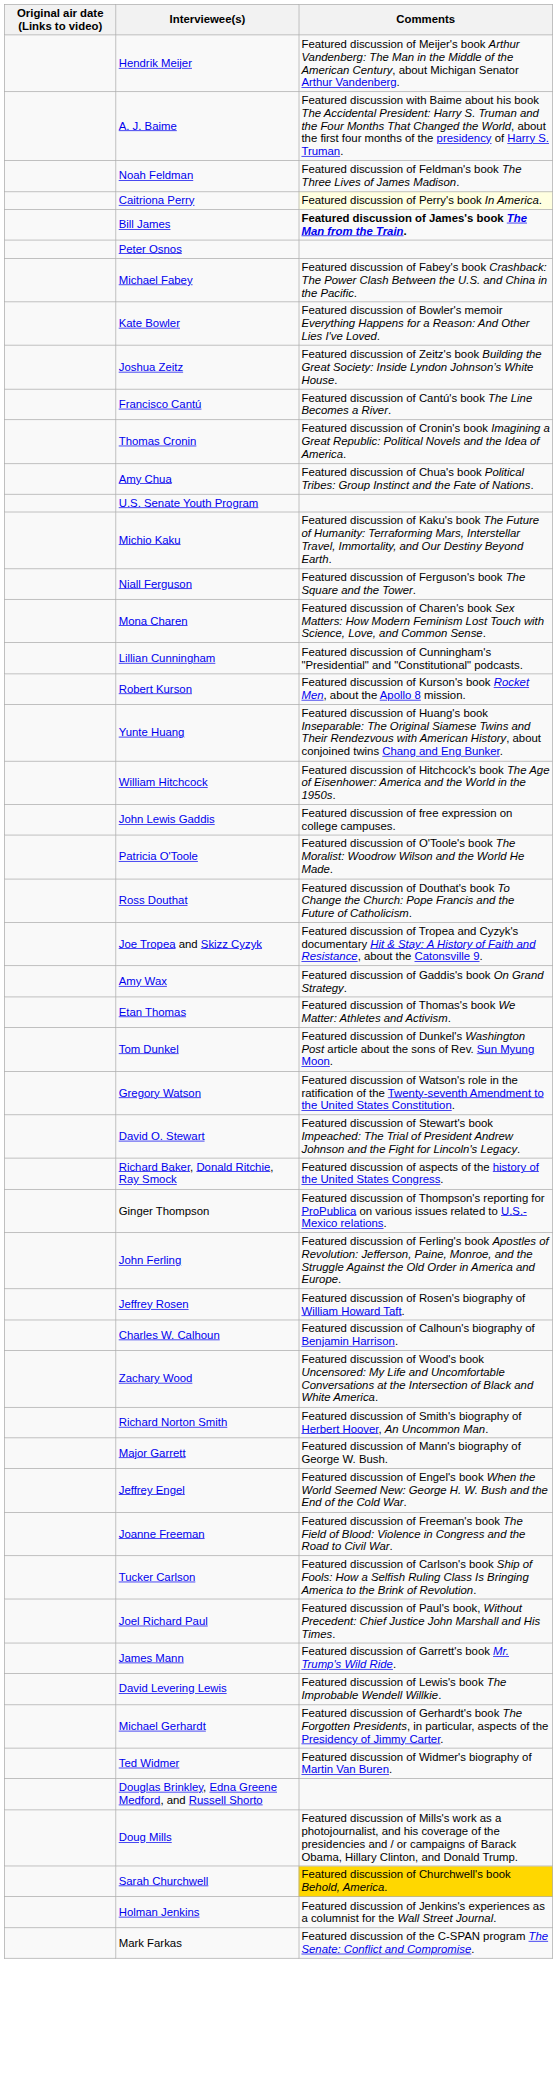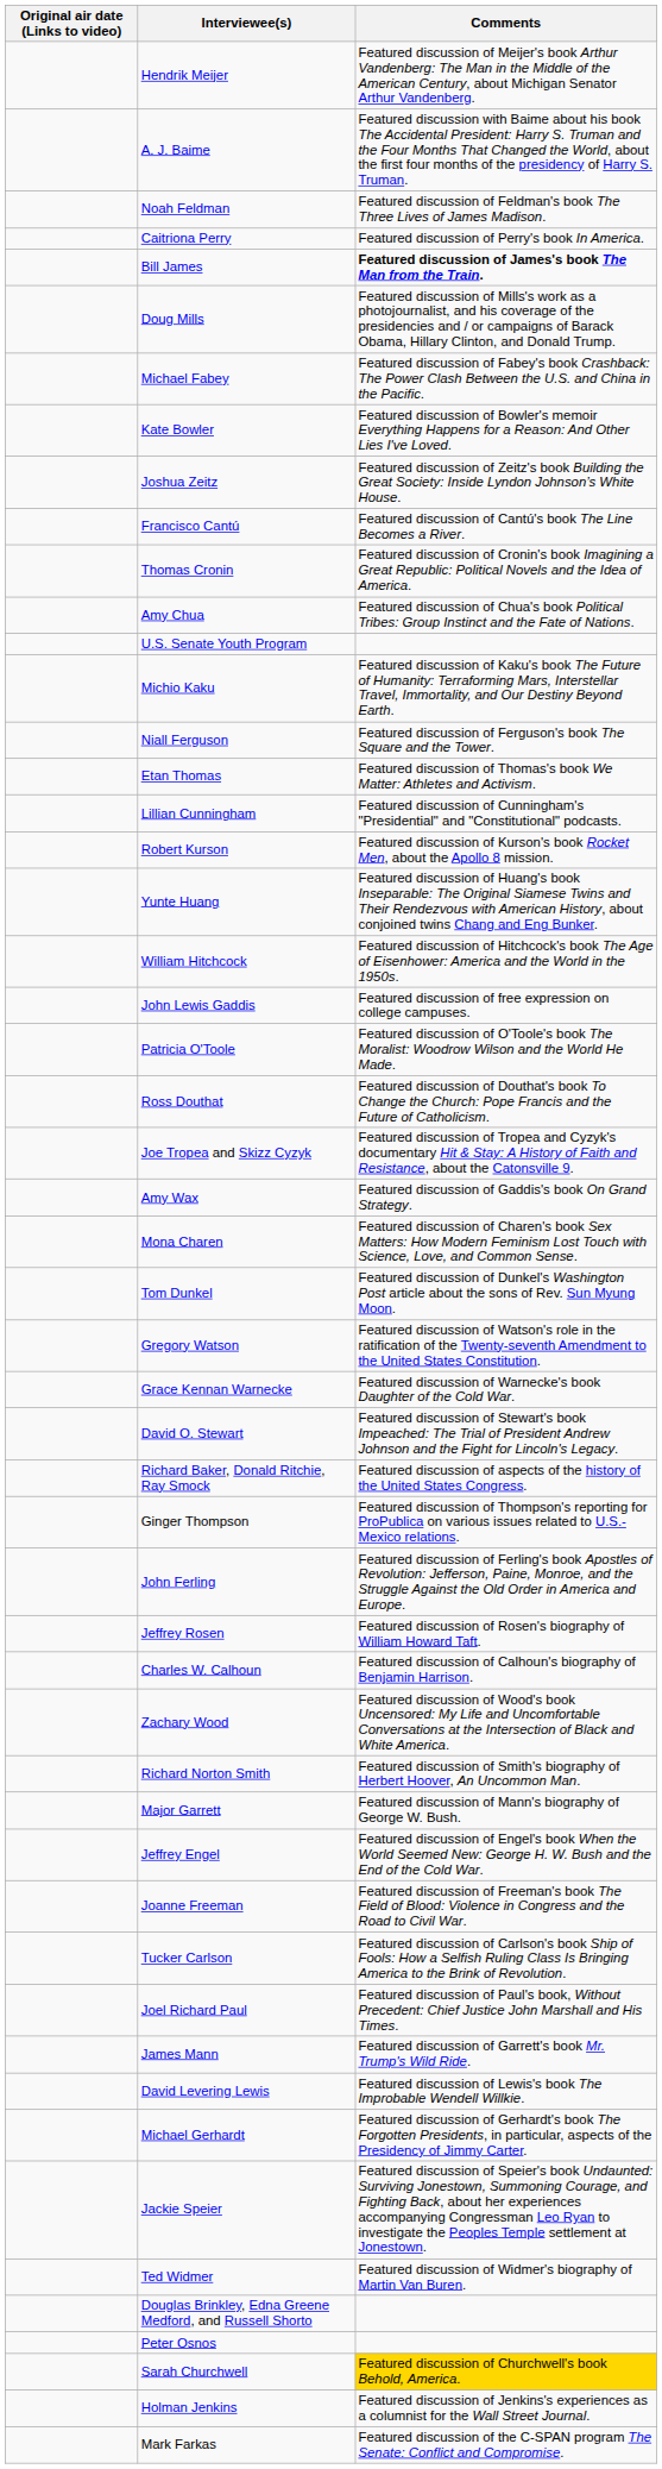Caitriona Perry | Comments: lightyellow background -> no background
rows swapped: Doug Mills <-> Peter Osnos
rows swapped: Etan Thomas <-> Mona Charen
+ row: Grace Kennan Warnecke | Featured discussion of Warnecke's book Daughter of the Cold War.
+ row: Jackie Speier | Featured discussion of Speier's book Undaunted: Surviving Jonestown, Summoning Courage, and Fighting Back, about her experiences accompanying Congressman Leo Ryan to investigate the Peoples Temple settlement at Jonestown.
